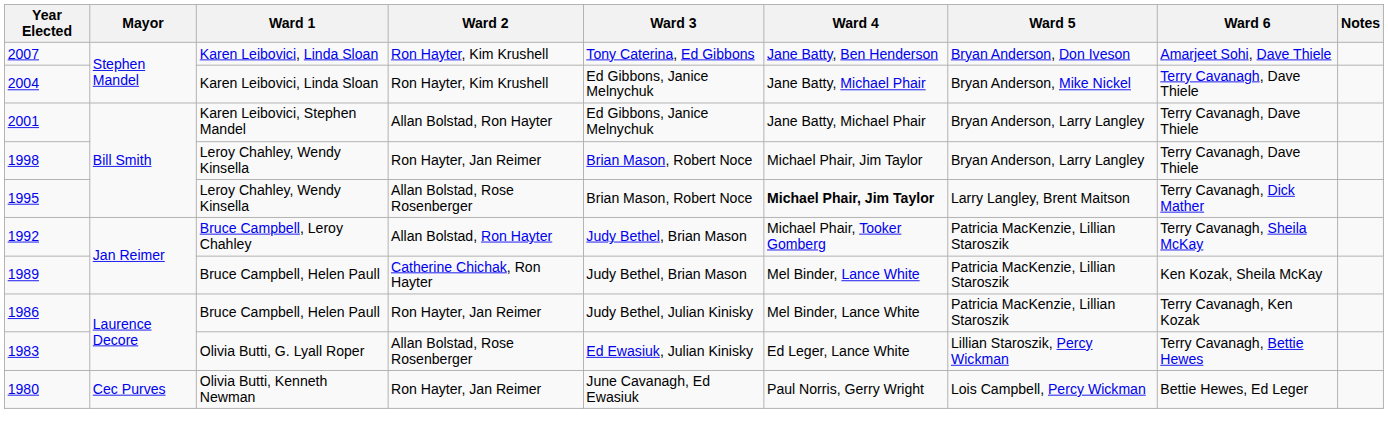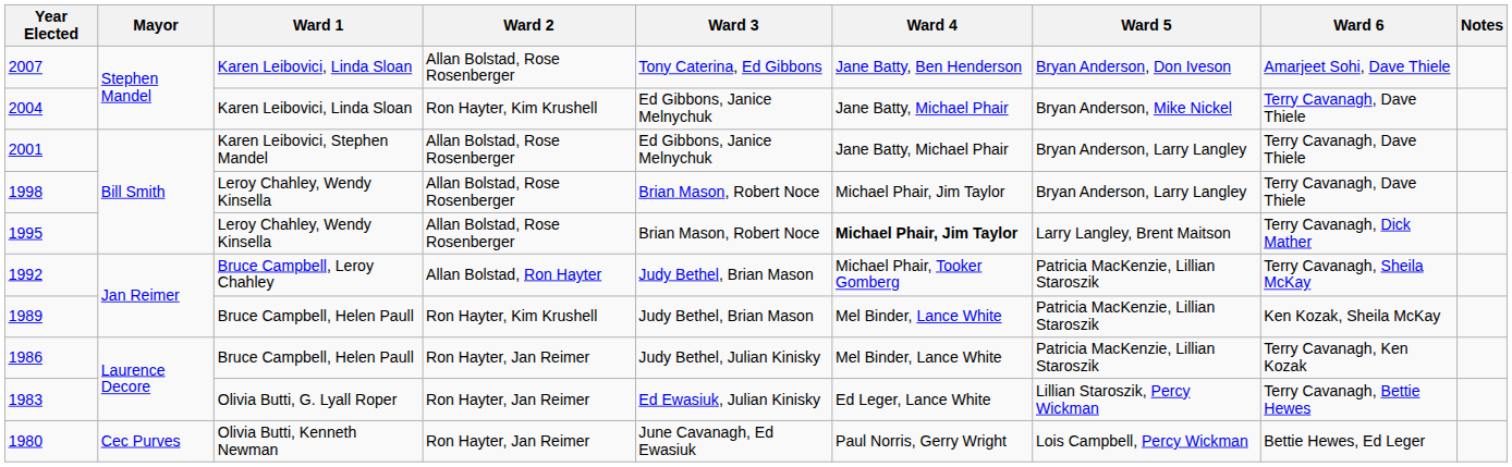2007 | Ward 2: Ron Hayter, Kim Krushell -> Allan Bolstad, Rose Rosenberger
2001 | Ward 2: Allan Bolstad, Ron Hayter -> Allan Bolstad, Rose Rosenberger
1998 | Ward 2: Ron Hayter, Jan Reimer -> Allan Bolstad, Rose Rosenberger
1989 | Ward 2: Catherine Chichak, Ron Hayter -> Ron Hayter, Kim Krushell
1983 | Ward 2: Allan Bolstad, Rose Rosenberger -> Ron Hayter, Jan Reimer
